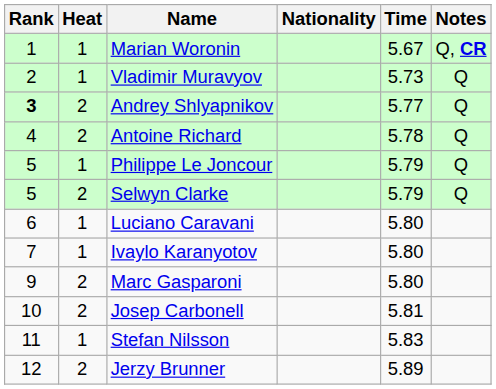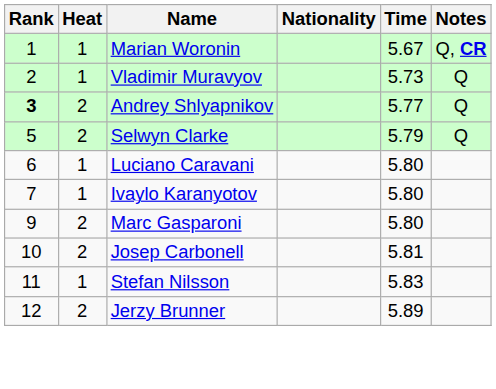- row: 4 | 2 | Antoine Richard | 5.78 | Q
- row: 5 | 1 | Philippe Le Joncour | 5.79 | Q
